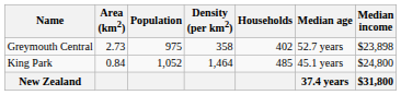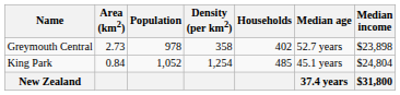Greymouth Central | Population: 975 -> 978
King Park | Density (per km2): 1,464 -> 1,254
King Park | Median income: $24,800 -> $24,804
